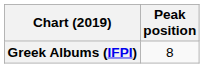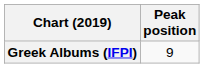Greek Albums (IFPI) | Peak position: 8 -> 9
